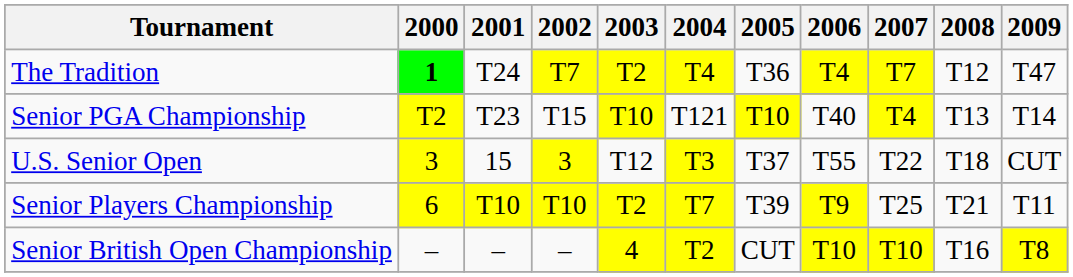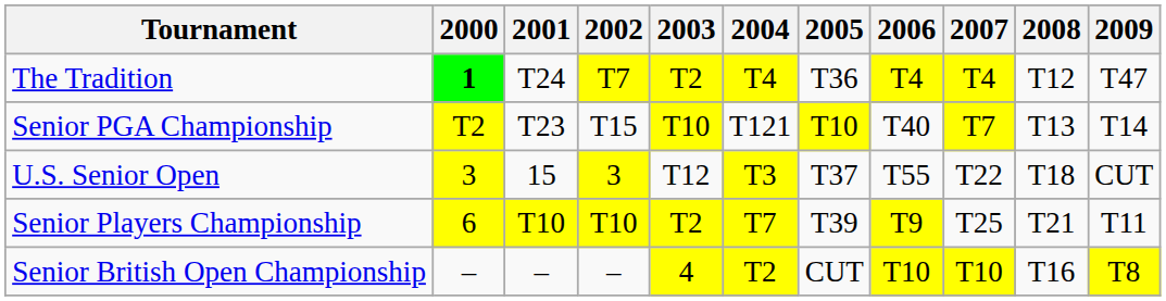The Tradition | 2007: T7 -> T4
Senior PGA Championship | 2007: T4 -> T7
